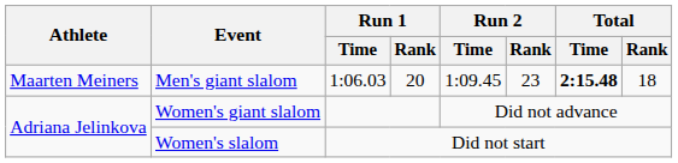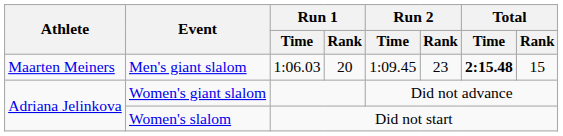Men's giant slalom | Total / Rank: 18 -> 15
